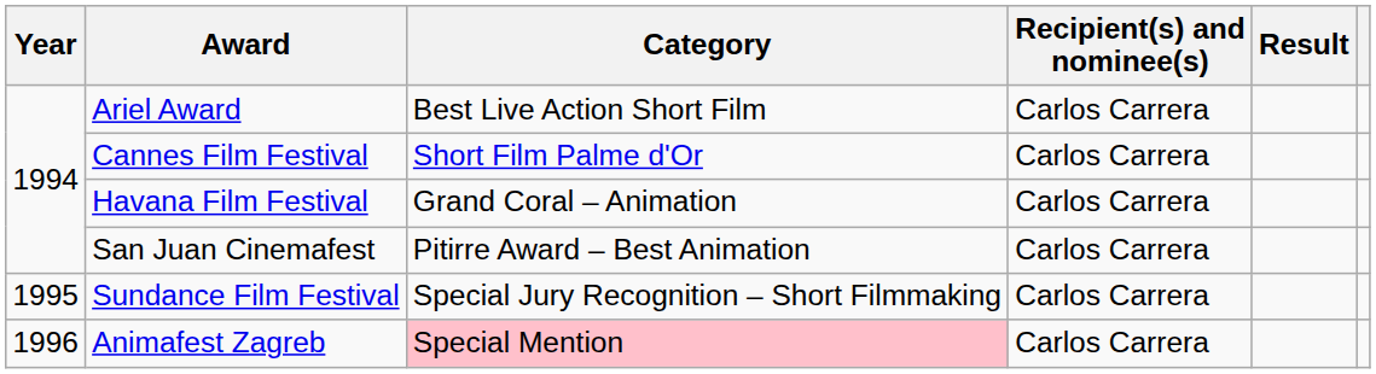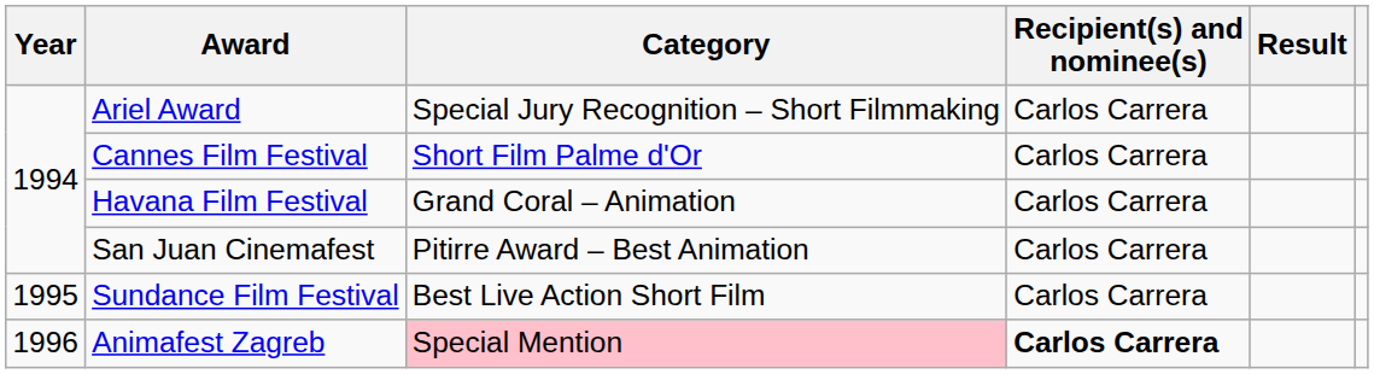Ariel Award | Category: Best Live Action Short Film -> Special Jury Recognition – Short Filmmaking
Sundance Film Festival | Category: Special Jury Recognition – Short Filmmaking -> Best Live Action Short Film
Animafest Zagreb | Recipient(s) and nominee(s): normal -> bold
